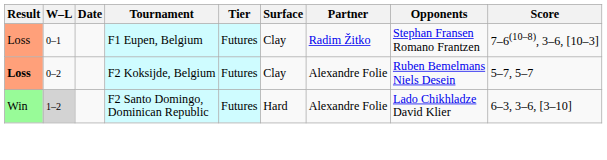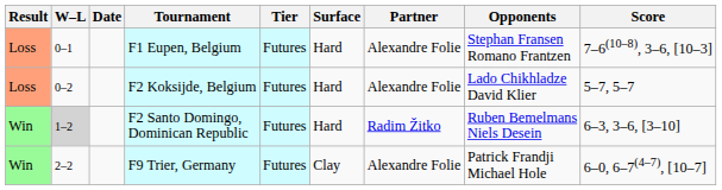F1 Eupen, Belgium | Surface: Clay -> Hard
F1 Eupen, Belgium | Partner: Radim Žitko -> Alexandre Folie
F2 Koksijde, Belgium | Result: bold -> normal
F2 Koksijde, Belgium | Surface: Clay -> Hard
F2 Koksijde, Belgium | Opponents: Ruben Bemelmans Niels Desein -> Lado Chikhladze David Klier
F2 Santo Domingo, Dominican Republic | Partner: Alexandre Folie -> Radim Žitko
F2 Santo Domingo, Dominican Republic | Opponents: Lado Chikhladze David Klier -> Ruben Bemelmans Niels Desein
+ row: Win | 2–2 | F9 Trier, Germany | Futures | Clay | Alexandre Folie | Patrick Frandji Michael Hole | 6–0, 6–7(4–7), [10–7]
